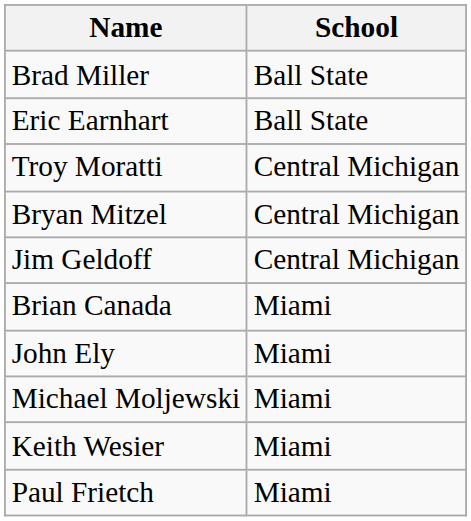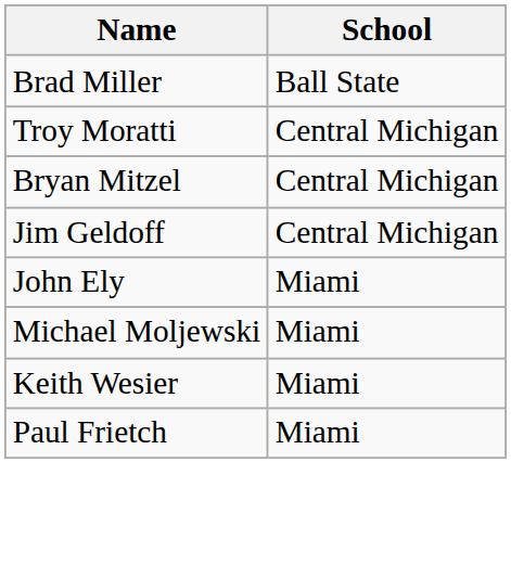- row: Eric Earnhart | Ball State
- row: Brian Canada | Miami
